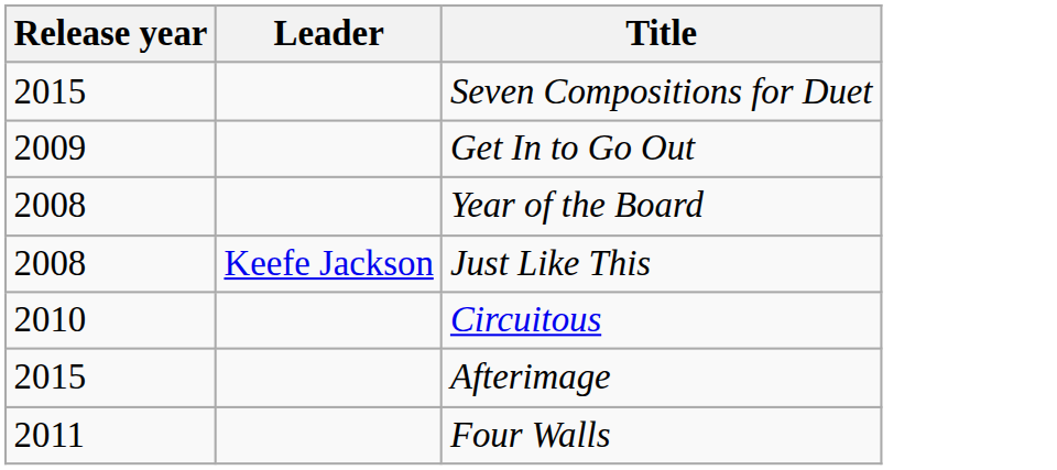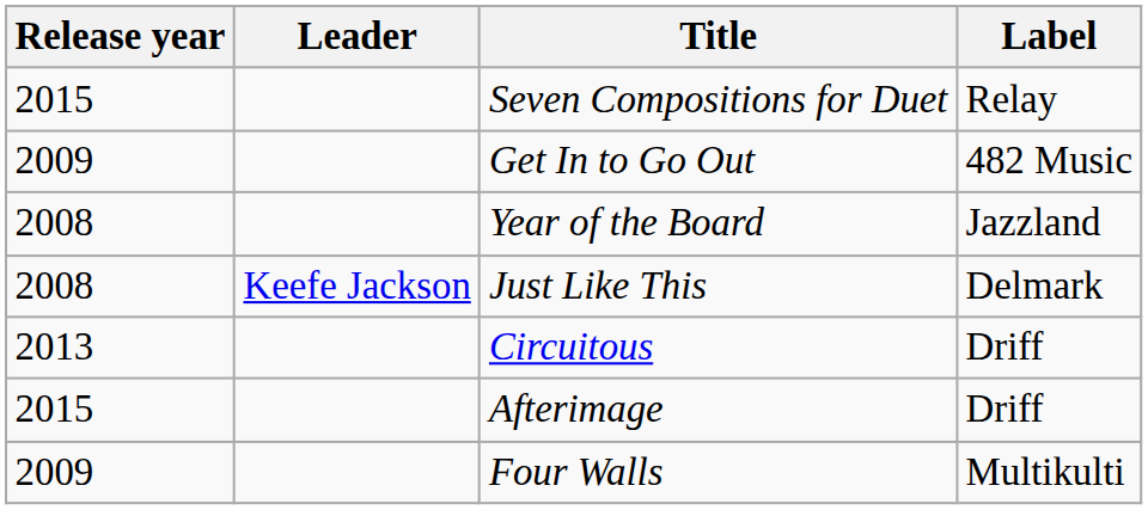+ column: Label | Relay | 482 Music | Jazzland | Delmark | Driff | Driff | Multikulti
Circuitous | Release year: 2010 -> 2013
Four Walls | Release year: 2011 -> 2009
